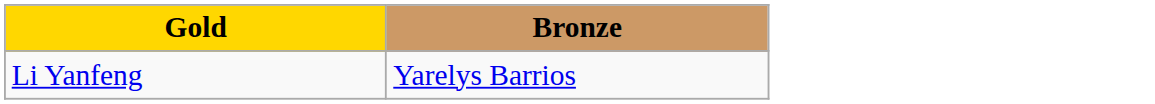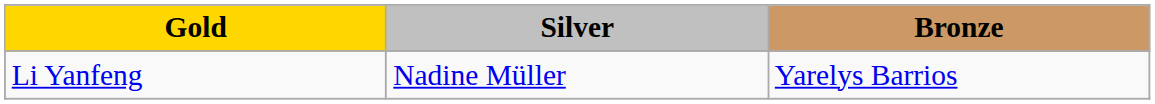+ column: Silver | Nadine Müller
